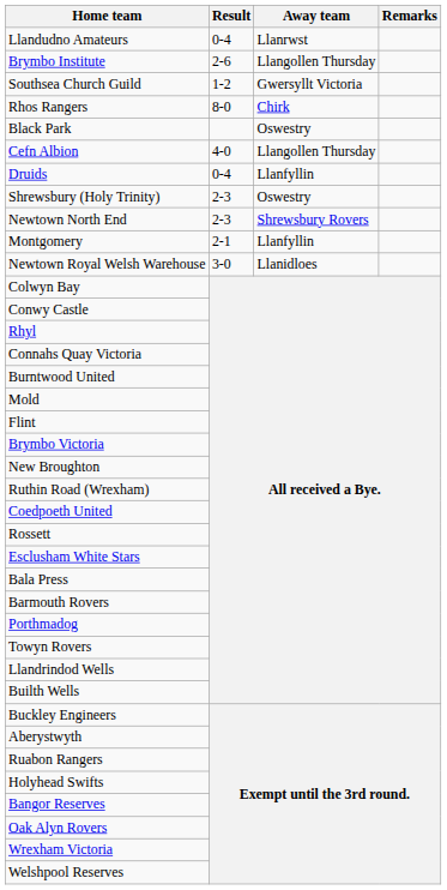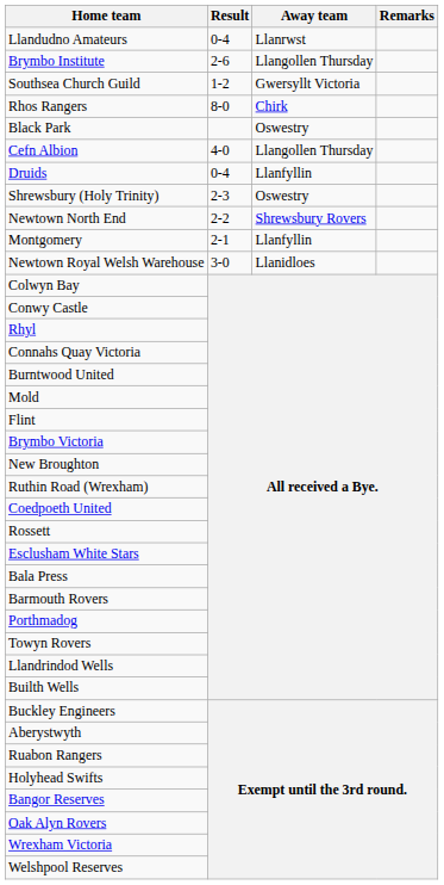Newtown North End | Result: 2-3 -> 2-2
